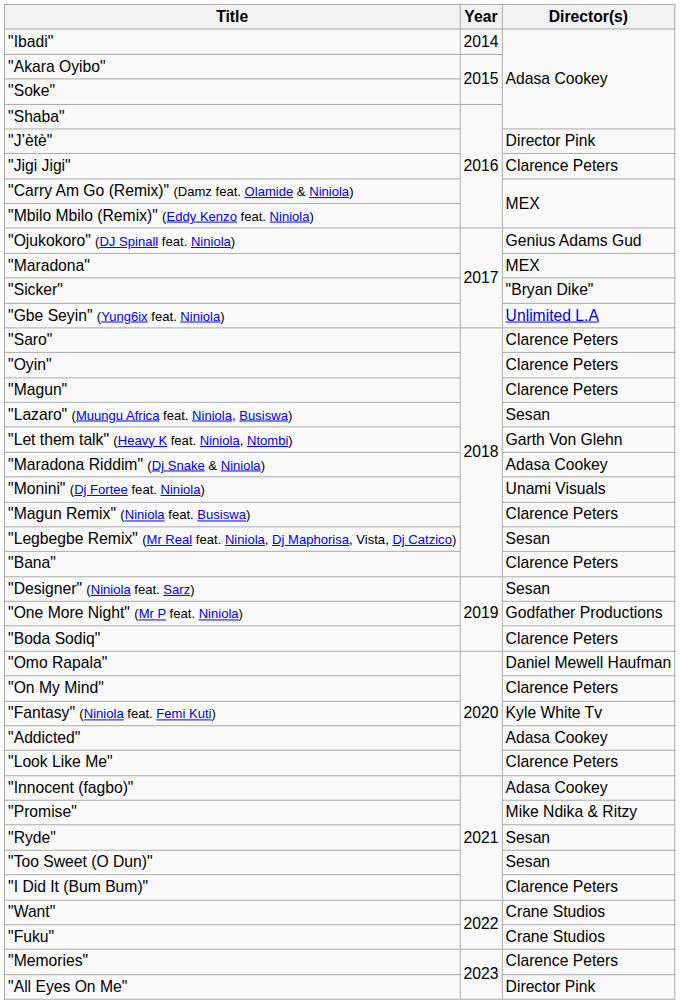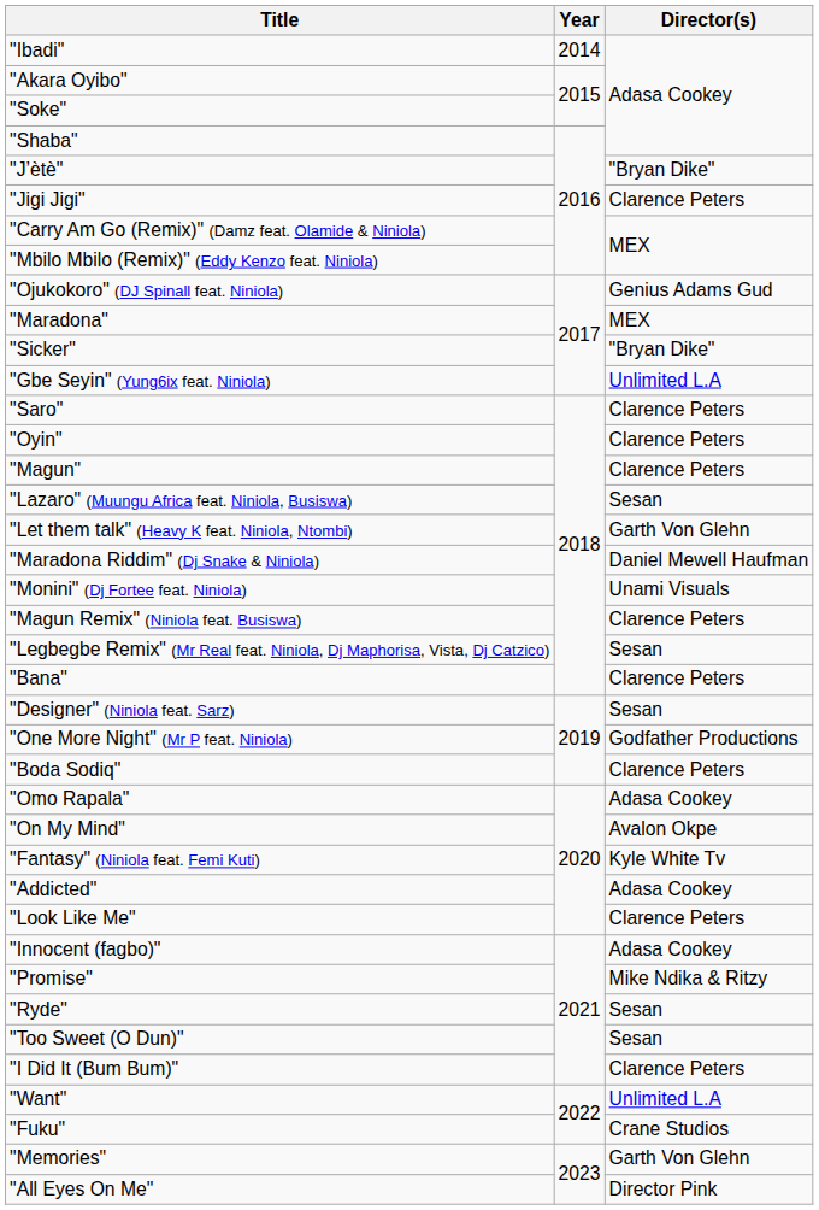"J’ètè" | Director(s): Director Pink -> "Bryan Dike"
"Maradona Riddim" (Dj Snake & Niniola) | Director(s): Adasa Cookey -> Daniel Mewell Haufman
"Omo Rapala" | Director(s): Daniel Mewell Haufman -> Adasa Cookey
"On My Mind" | Director(s): Clarence Peters -> Avalon Okpe
"Want" | Director(s): Crane Studios -> Unlimited L.A
"Memories" | Director(s): Clarence Peters -> Garth Von Glehn
